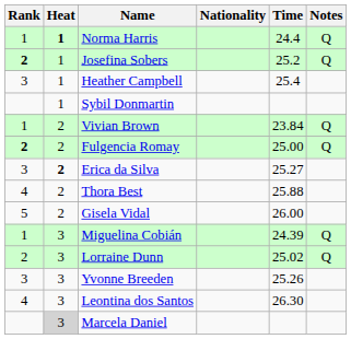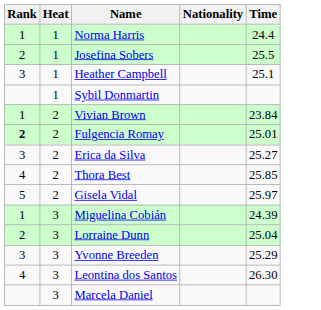- column: Notes | Q | Q | Q | Q | Q | Q
Norma Harris | Heat: bold -> normal
Josefina Sobers | Rank: bold -> normal
Josefina Sobers | Time: 25.2 -> 25.5
Heather Campbell | Time: 25.4 -> 25.1
Fulgencia Romay | Time: 25.00 -> 25.01
Erica da Silva | Heat: bold -> normal
Thora Best | Time: 25.88 -> 25.85
Gisela Vidal | Time: 26.00 -> 25.97
Lorraine Dunn | Time: 25.02 -> 25.04
Yvonne Breeden | Time: 25.26 -> 25.29
Marcela Daniel | Heat: lightgrey background -> no background
